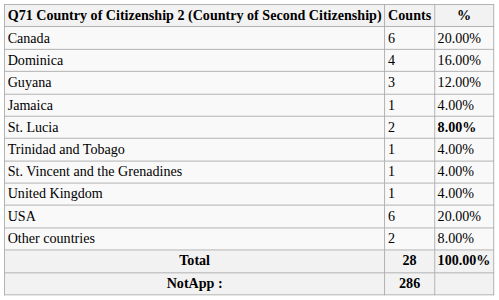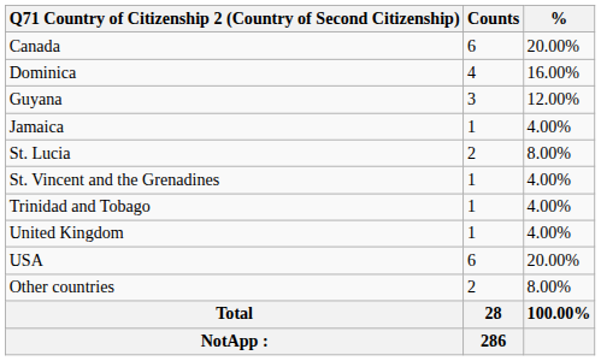St. Lucia | %: bold -> normal
rows swapped: St. Vincent and the Grenadines <-> Trinidad and Tobago
